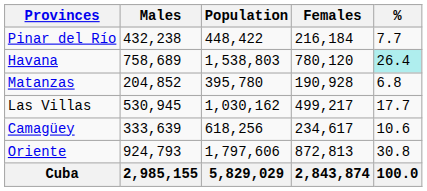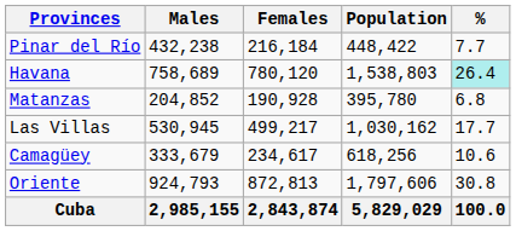columns swapped: Females <-> Population
Camagüey | Males: 333,639 -> 333,679
